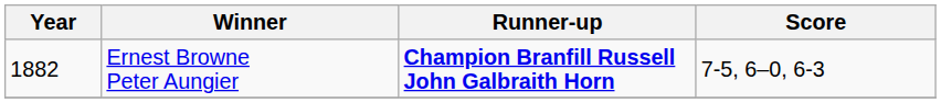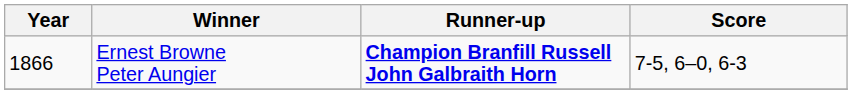Ernest Browne Peter Aungier | Year: 1882 -> 1866
